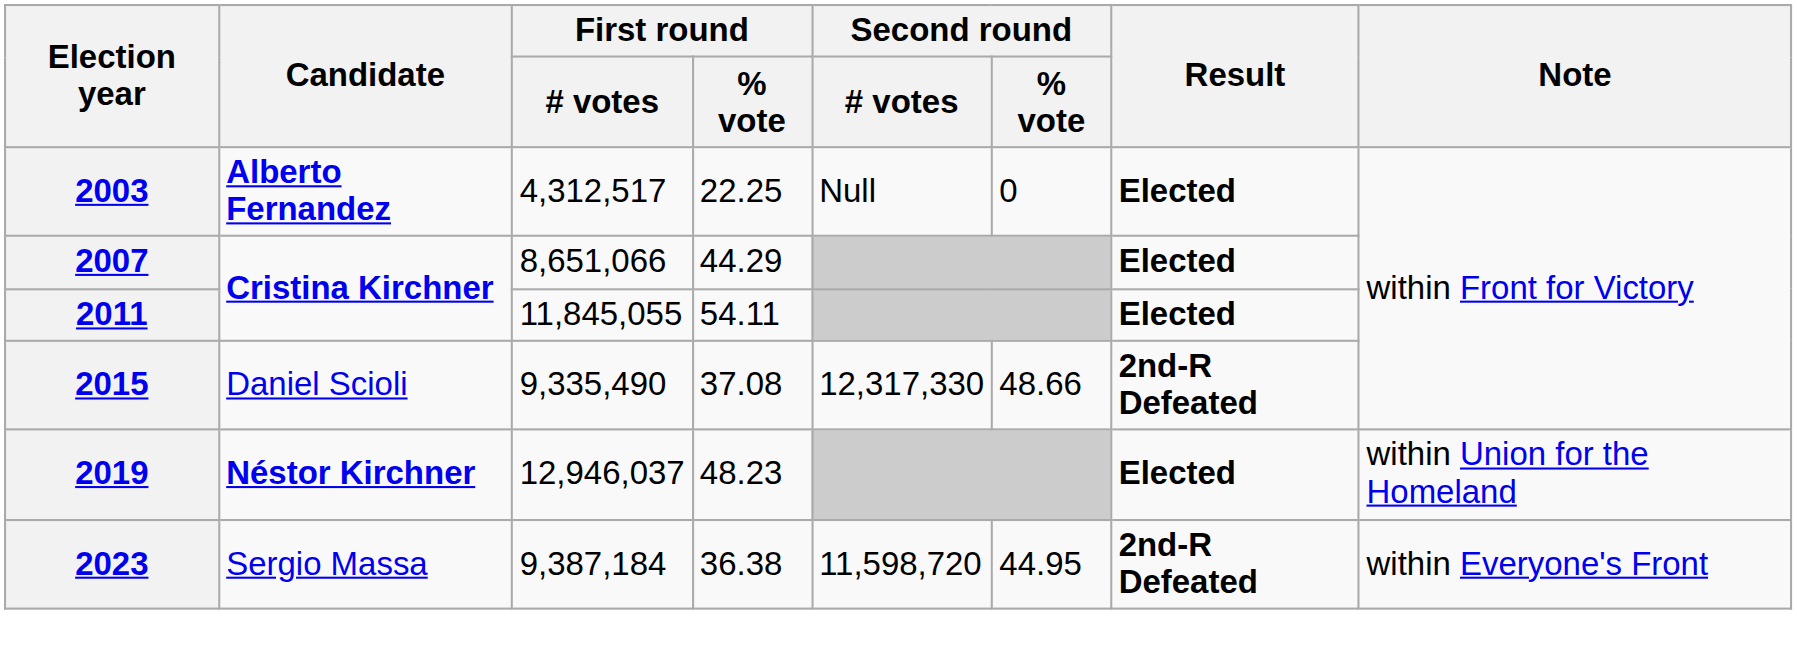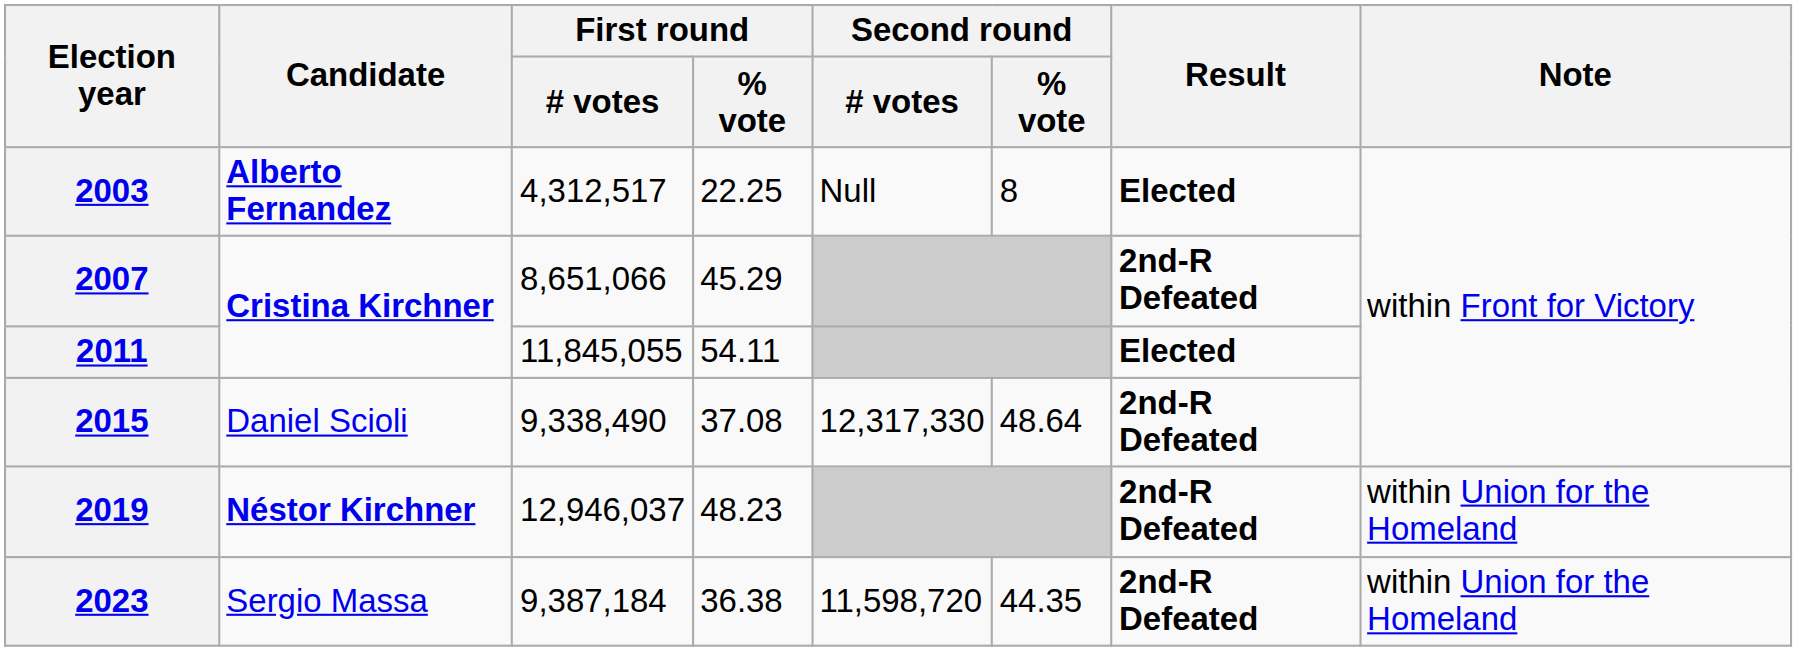2003 | Second round / % vote: 0 -> 8
2007 | First round / % vote: 44.29 -> 45.29
2007 | Result: Elected -> 2nd-R Defeated
2015 | First round / # votes: 9,335,490 -> 9,338,490
2015 | Second round / % vote: 48.66 -> 48.64
2019 | Result: Elected -> 2nd-R Defeated
2023 | Second round / % vote: 44.95 -> 44.35
2023 | Note: within Everyone's Front -> within Union for the Homeland
